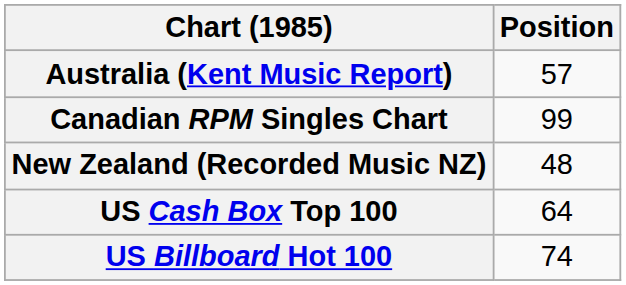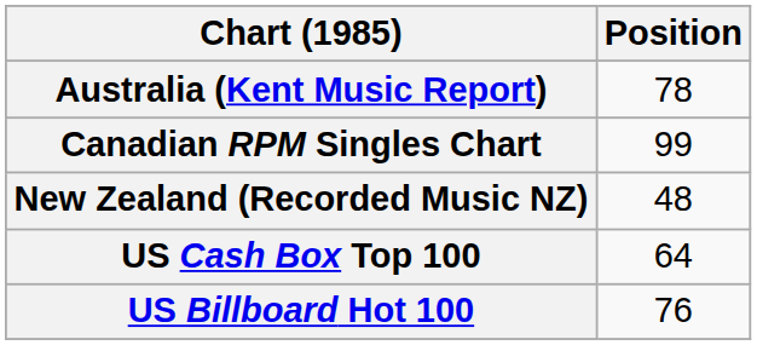Australia (Kent Music Report) | Position: 57 -> 78
US Billboard Hot 100 | Position: 74 -> 76
